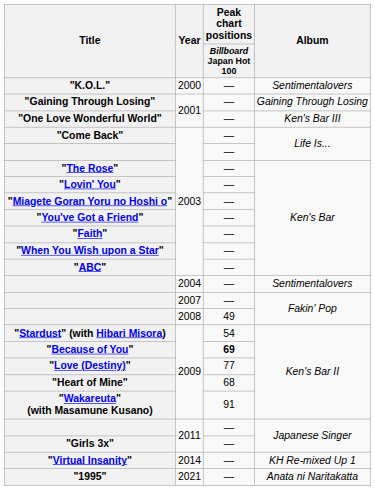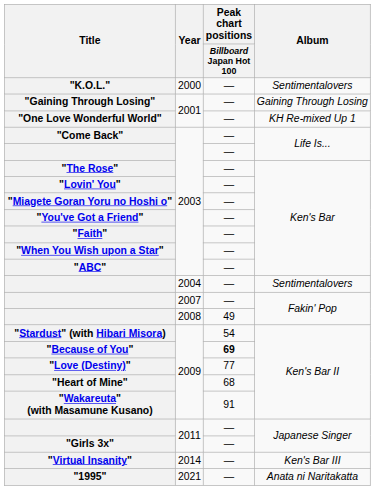"One Love Wonderful World" | Album: Ken's Bar III -> KH Re-mixed Up 1
"Virtual Insanity" | Album: KH Re-mixed Up 1 -> Ken's Bar III
